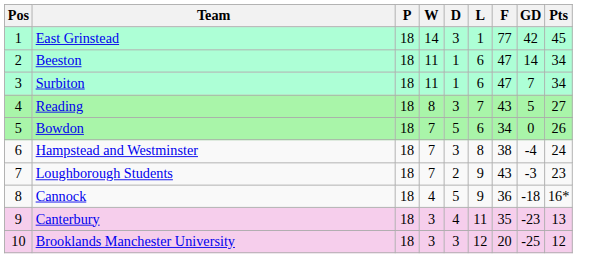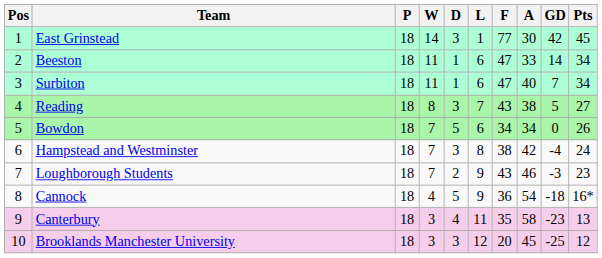+ column: A | 30 | 33 | 40 | 38 | 34 | 42 | 46 | 54 | 58 | 45
